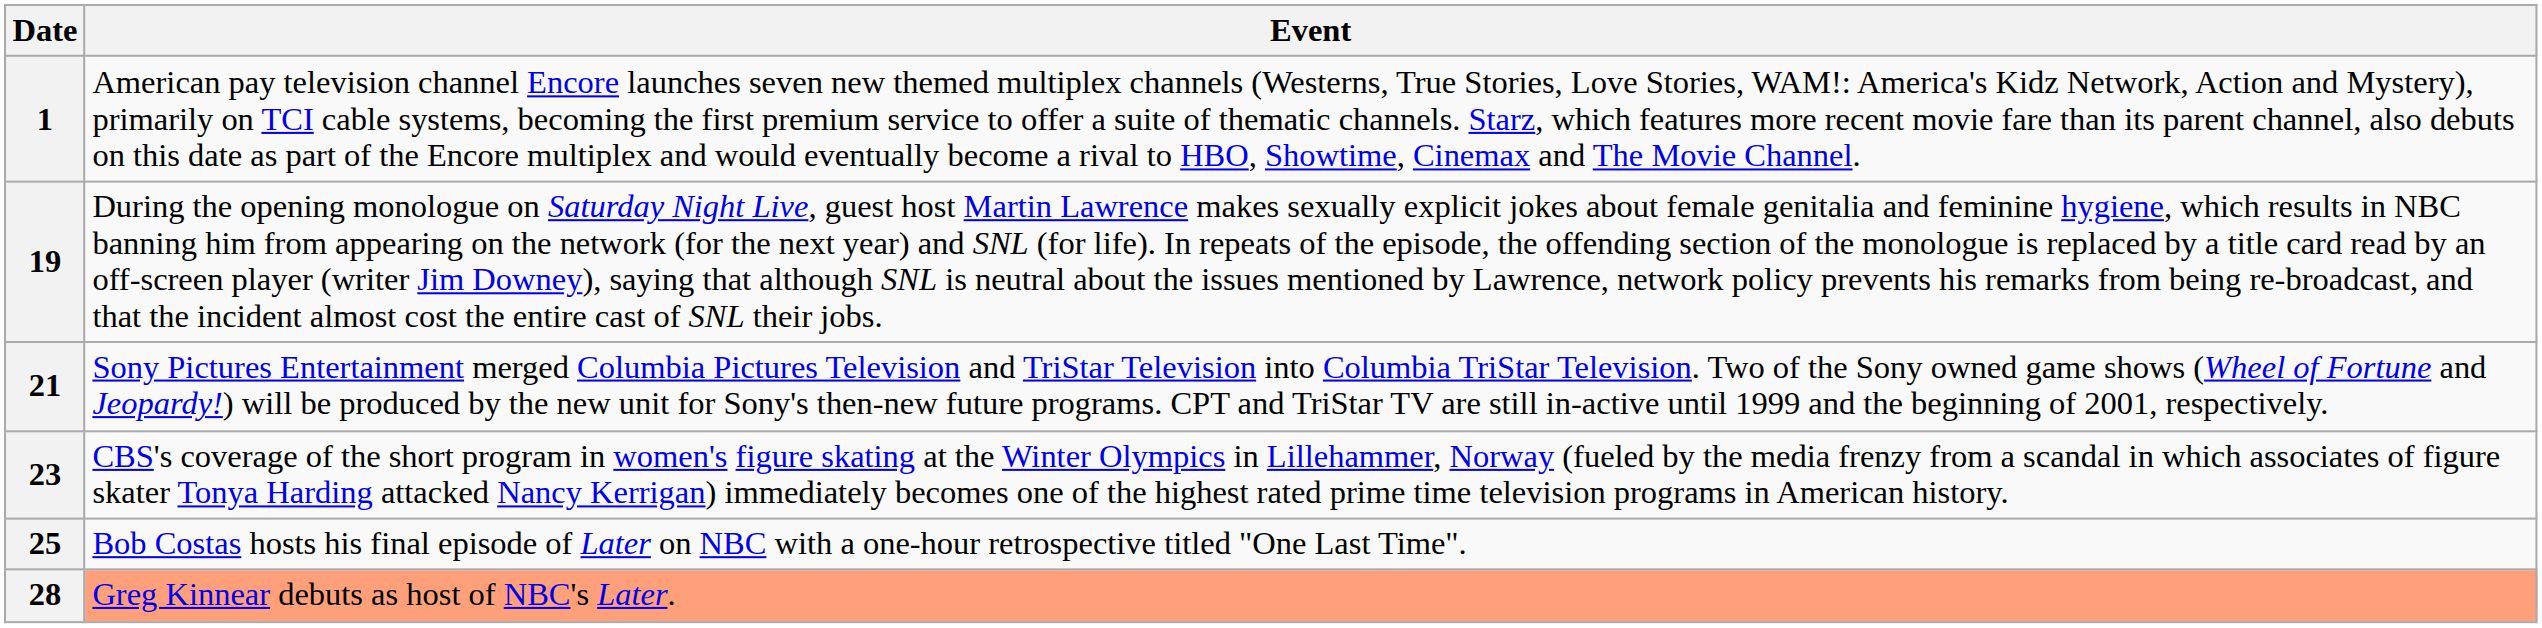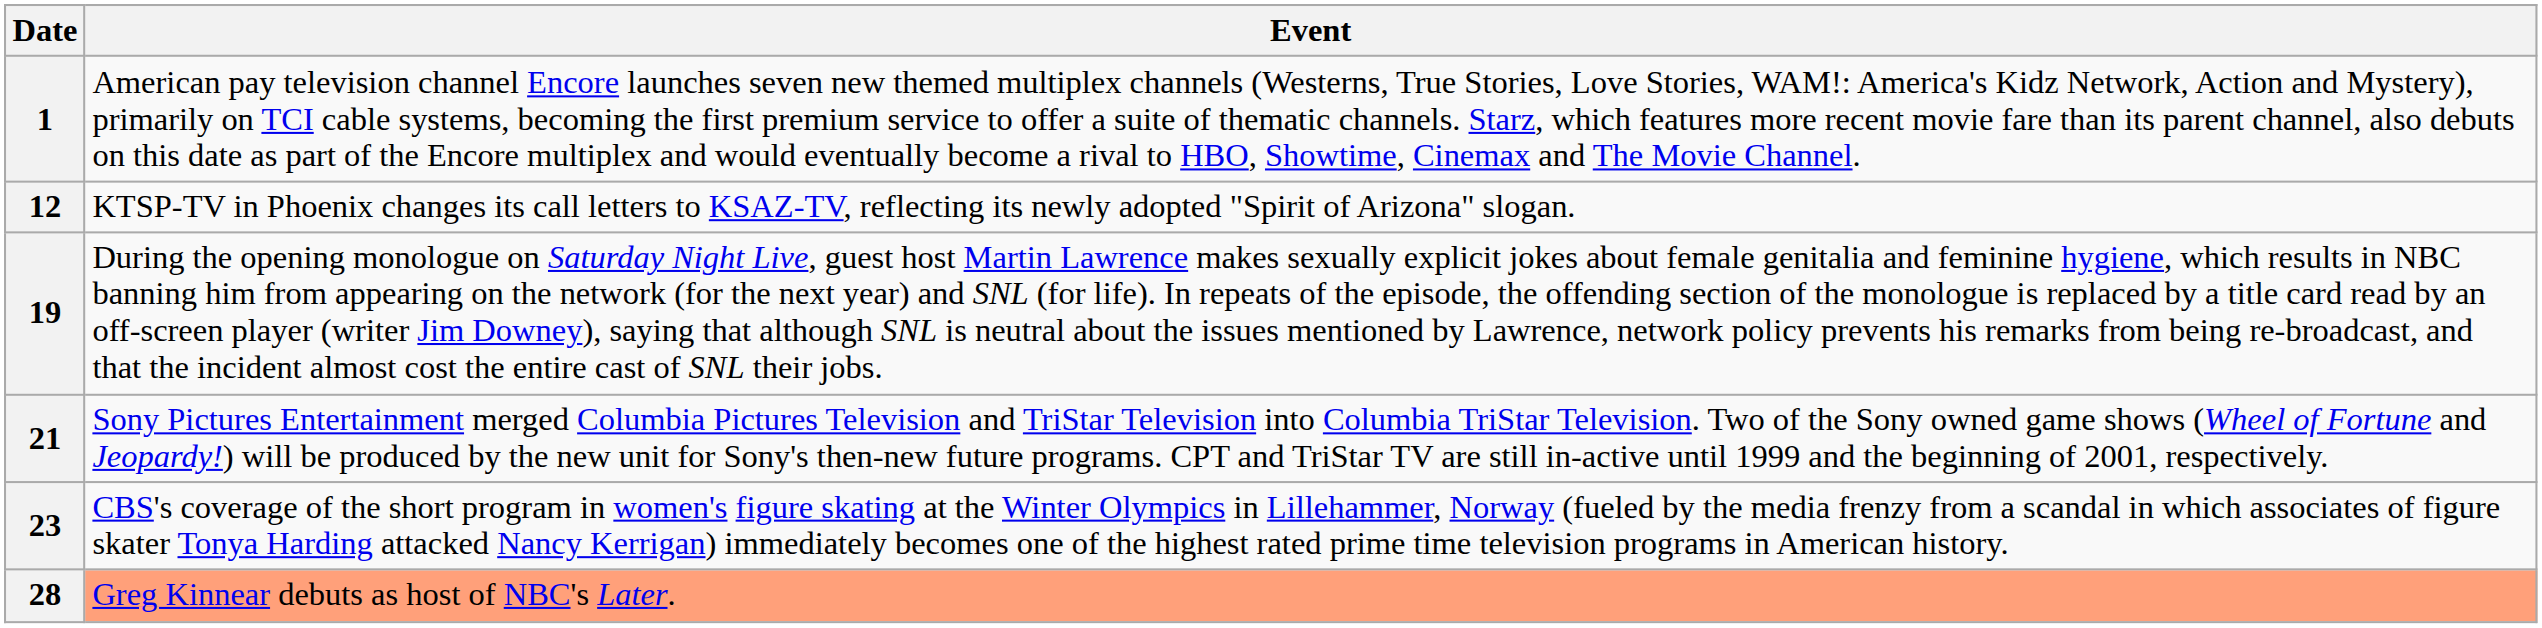+ row: 12 | KTSP-TV in Phoenix changes its call letters to KSAZ-TV, reflecting its newly adopted "Spirit of Arizona" slogan.
- row: 25 | Bob Costas hosts his final episode of Later on NBC with a one-hour retrospective titled "One Last Time".
